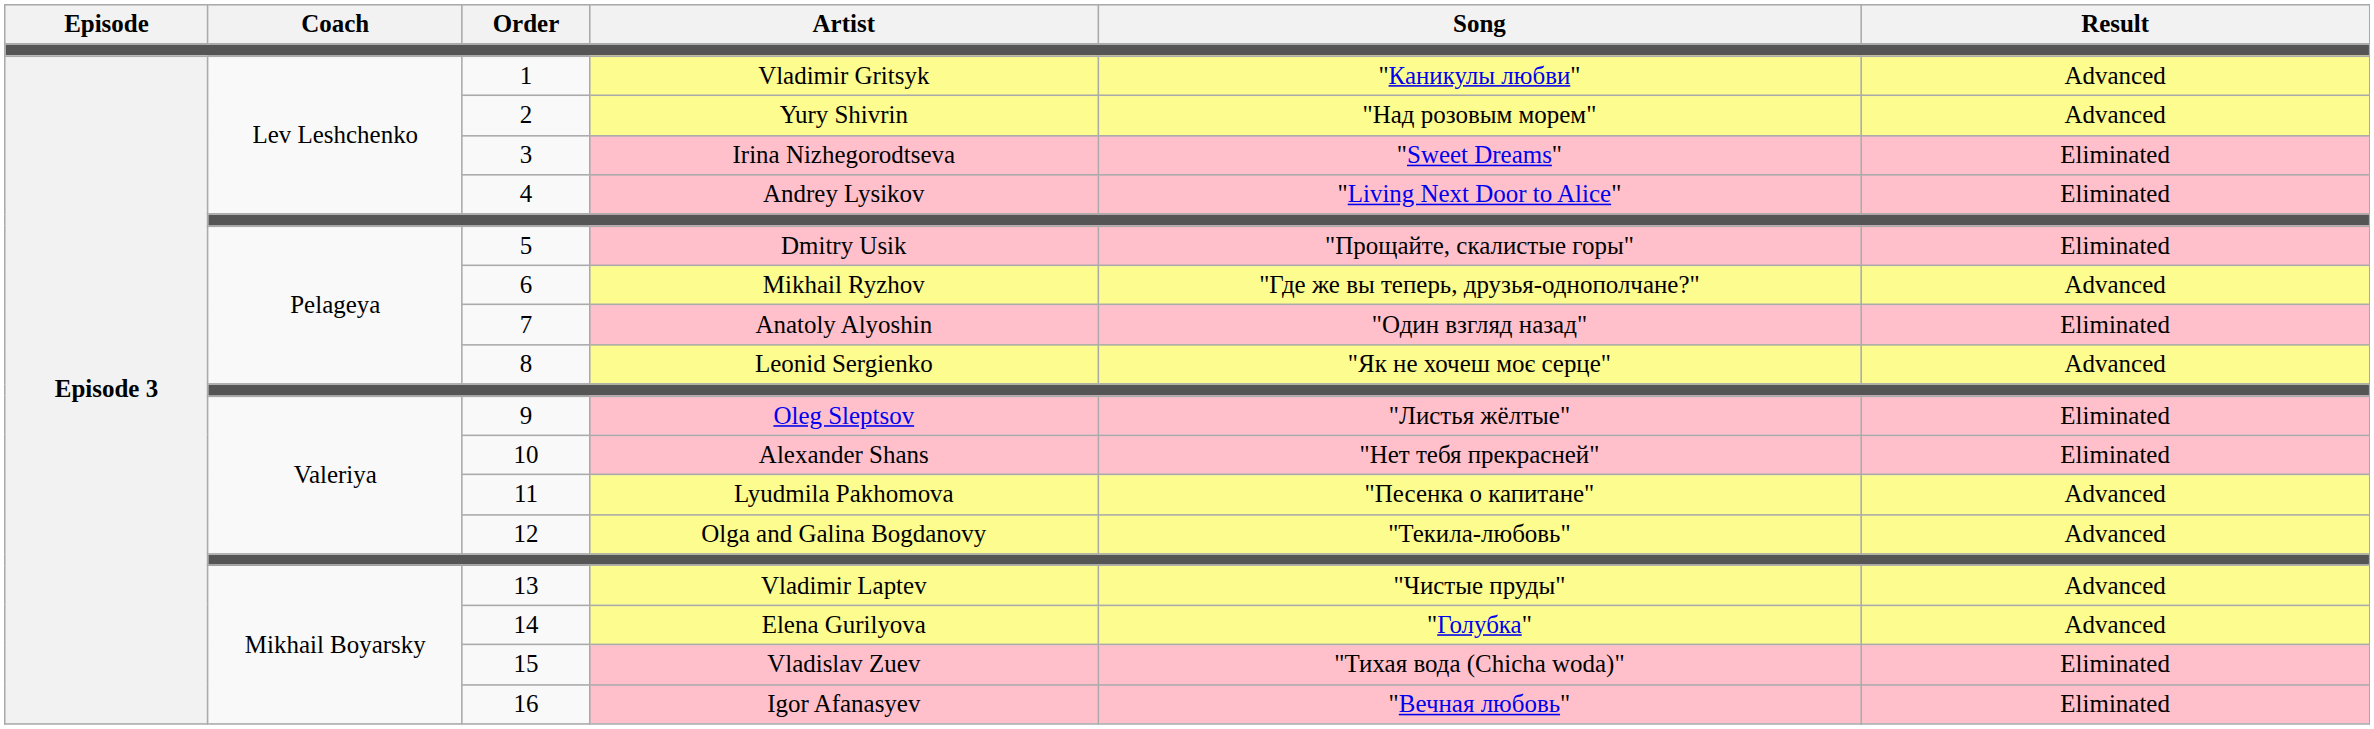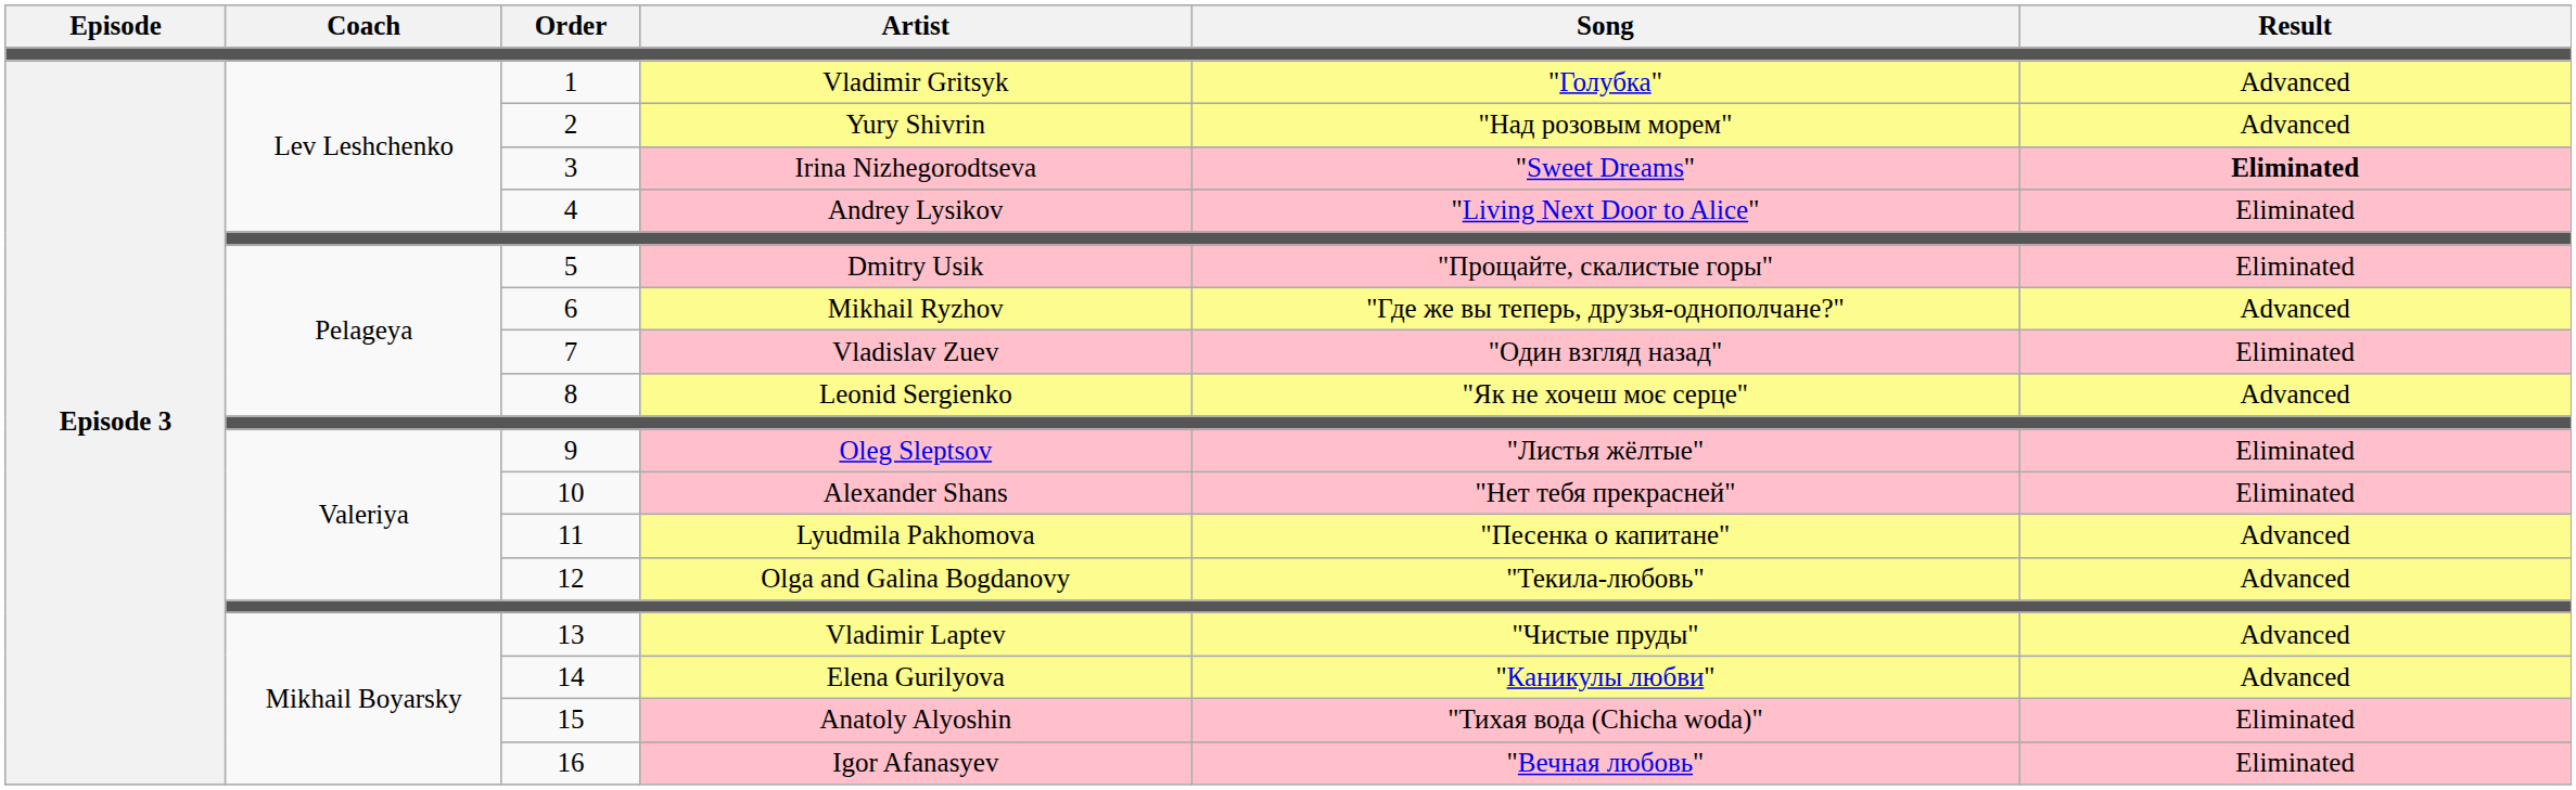1 | Song: "Каникулы любви" -> "Голубка"
3 | Result: normal -> bold
7 | Artist: Anatoly Alyoshin -> Vladislav Zuev
14 | Song: "Голубка" -> "Каникулы любви"
15 | Artist: Vladislav Zuev -> Anatoly Alyoshin
